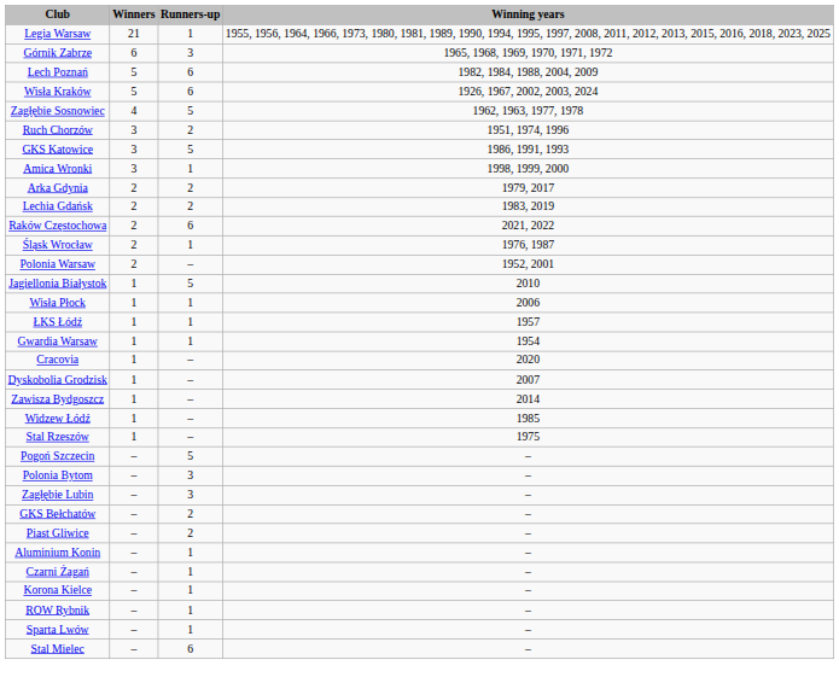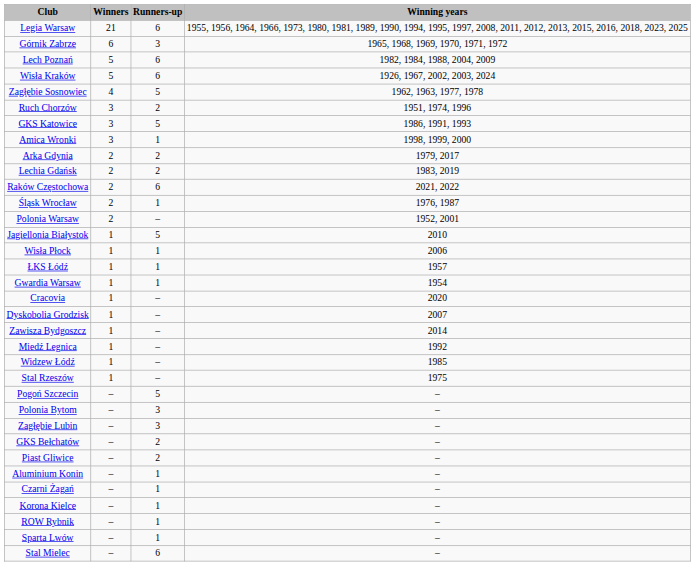Legia Warsaw | Runners-up: 1 -> 6
+ row: Miedź Legnica | 1 | – | 1992
